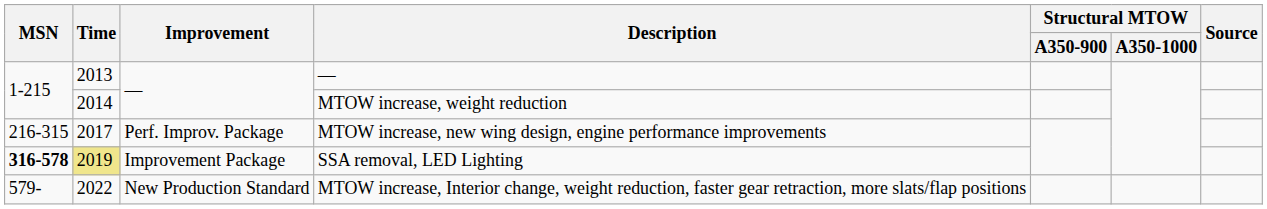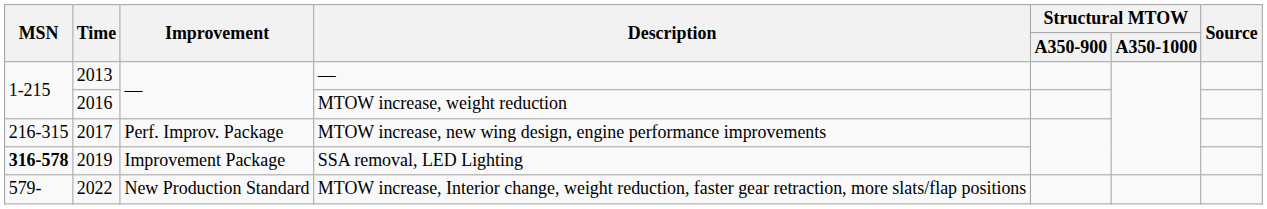MTOW increase, weight reduction | Time: 2014 -> 2016
SSA removal, LED Lighting | Time: khaki background -> no background
